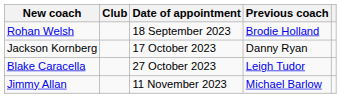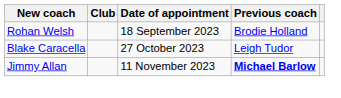- row: Jackson Kornberg | 17 October 2023 | Danny Ryan
Jimmy Allan | Previous coach: normal -> bold
